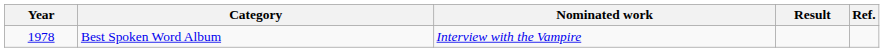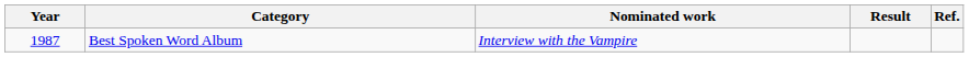Best Spoken Word Album | Year: 1978 -> 1987
